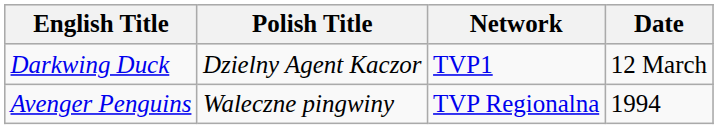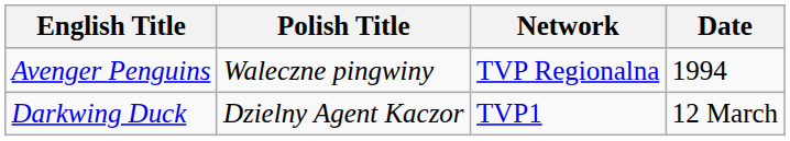rows swapped: Darkwing Duck <-> Avenger Penguins
